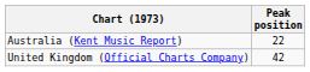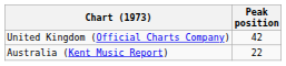rows swapped: Australia (Kent Music Report) <-> United Kingdom (Official Charts Company)
